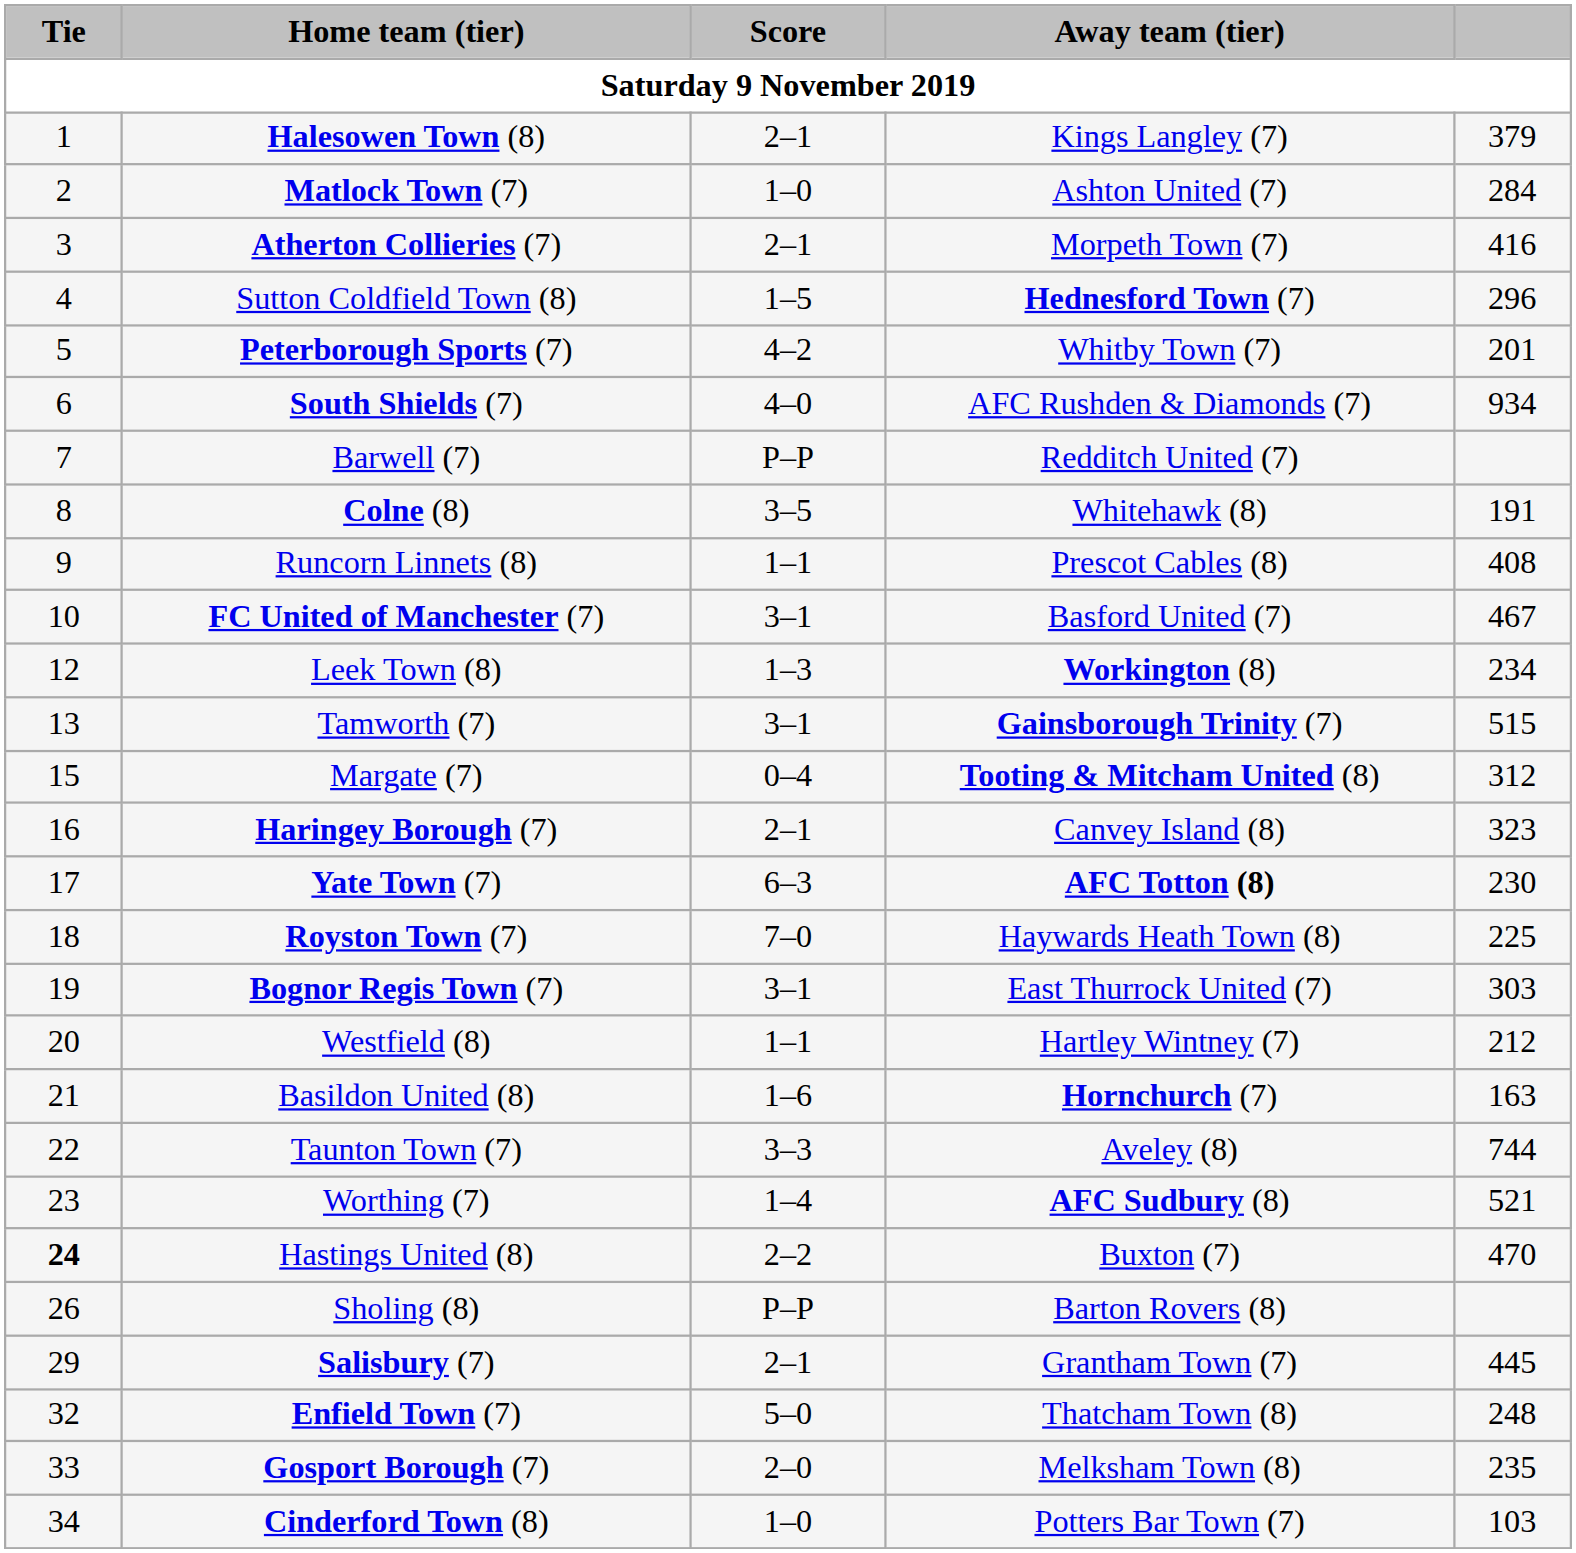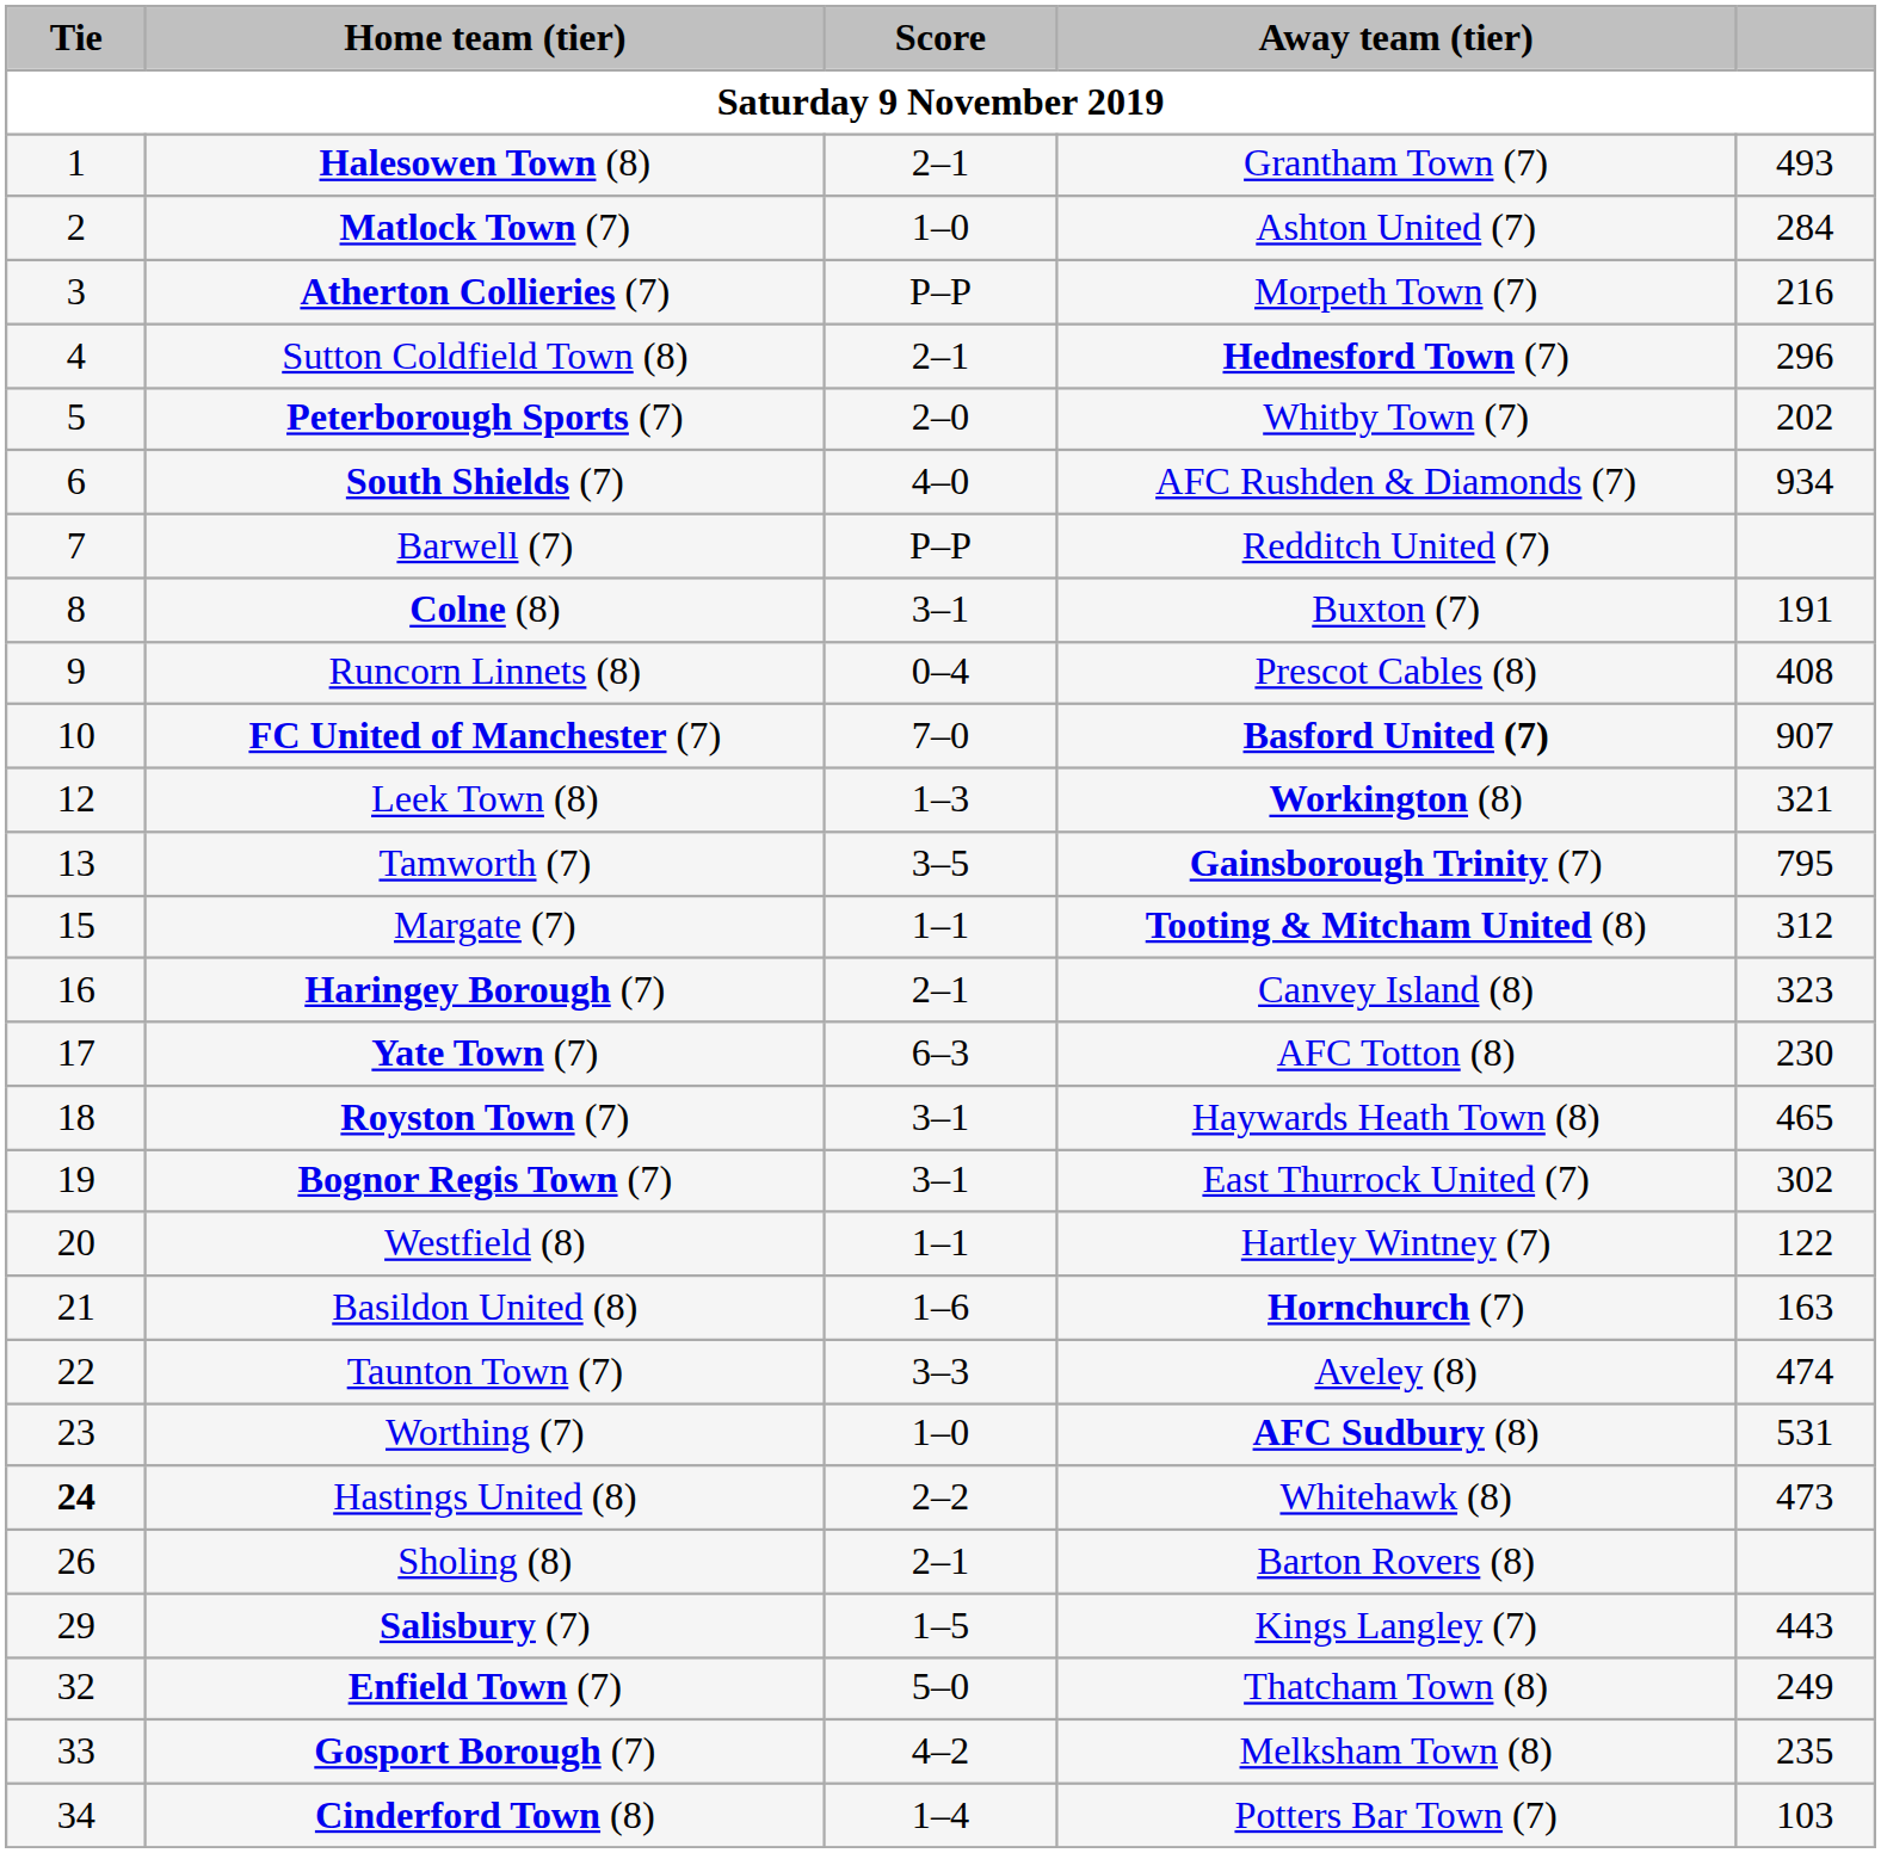Halesowen Town (8) | Away team (tier): Kings Langley (7) -> Grantham Town (7)
Halesowen Town (8) | column 5: 379 -> 493
Atherton Collieries (7) | Score: 2–1 -> P–P
Atherton Collieries (7) | column 5: 416 -> 216
Sutton Coldfield Town (8) | Score: 1–5 -> 2–1
Peterborough Sports (7) | Score: 4–2 -> 2–0
Peterborough Sports (7) | column 5: 201 -> 202
Colne (8) | Score: 3–5 -> 3–1
Colne (8) | Away team (tier): Whitehawk (8) -> Buxton (7)
Runcorn Linnets (8) | Score: 1–1 -> 0–4
FC United of Manchester (7) | Score: 3–1 -> 7–0
FC United of Manchester (7) | Away team (tier): normal -> bold
FC United of Manchester (7) | column 5: 467 -> 907
Leek Town (8) | column 5: 234 -> 321
Tamworth (7) | Score: 3–1 -> 3–5
Tamworth (7) | column 5: 515 -> 795
Margate (7) | Score: 0–4 -> 1–1
Yate Town (7) | Away team (tier): bold -> normal
Royston Town (7) | Score: 7–0 -> 3–1
Royston Town (7) | column 5: 225 -> 465
Bognor Regis Town (7) | column 5: 303 -> 302
Westfield (8) | column 5: 212 -> 122
Taunton Town (7) | column 5: 744 -> 474
Worthing (7) | Score: 1–4 -> 1–0
Worthing (7) | column 5: 521 -> 531
Hastings United (8) | Away team (tier): Buxton (7) -> Whitehawk (8)
Hastings United (8) | column 5: 470 -> 473
Sholing (8) | Score: P–P -> 2–1
Salisbury (7) | Score: 2–1 -> 1–5
Salisbury (7) | Away team (tier): Grantham Town (7) -> Kings Langley (7)
Salisbury (7) | column 5: 445 -> 443
Enfield Town (7) | column 5: 248 -> 249
Gosport Borough (7) | Score: 2–0 -> 4–2
Cinderford Town (8) | Score: 1–0 -> 1–4
